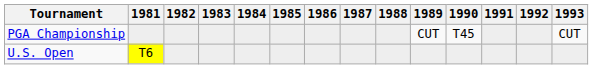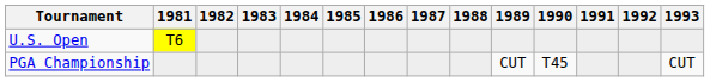rows swapped: U.S. Open <-> PGA Championship
